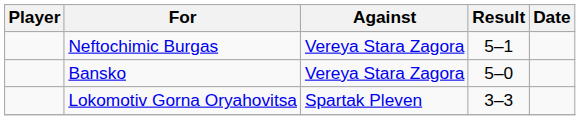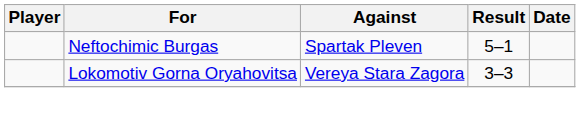Neftochimic Burgas | Against: Vereya Stara Zagora -> Spartak Pleven
- row: Bansko | Vereya Stara Zagora | 5–0
Lokomotiv Gorna Oryahovitsa | Against: Spartak Pleven -> Vereya Stara Zagora
